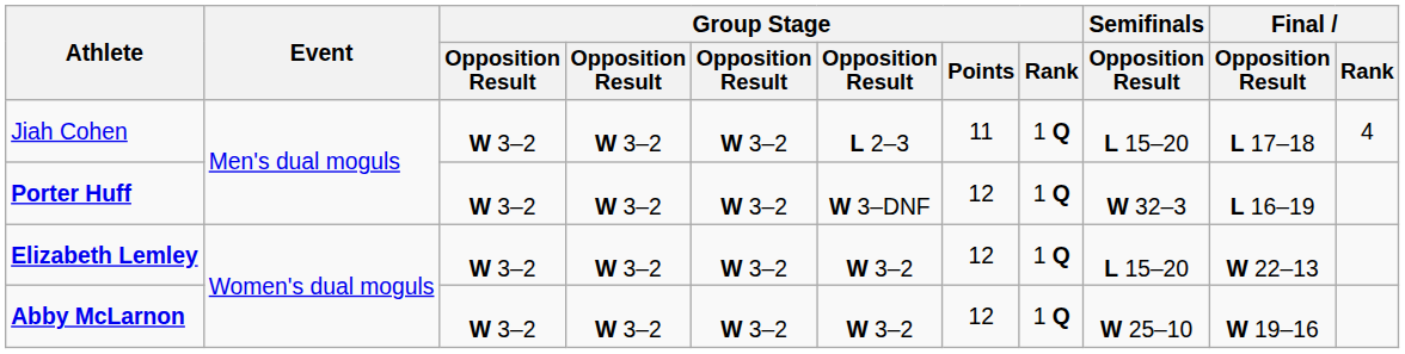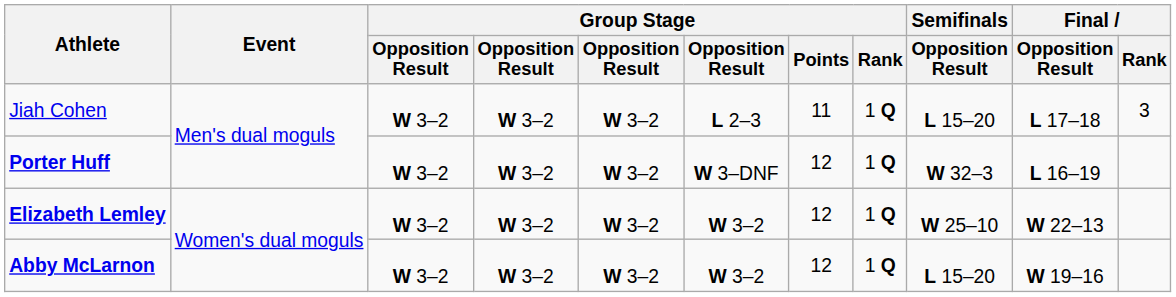Jiah Cohen | Final / Rank: 4 -> 3
Elizabeth Lemley | Semifinals / Opposition Result: L 15–20 -> W 25–10
Abby McLarnon | Semifinals / Opposition Result: W 25–10 -> L 15–20
